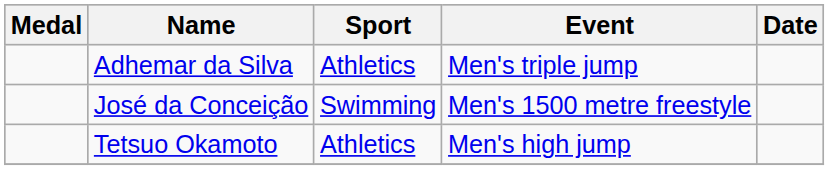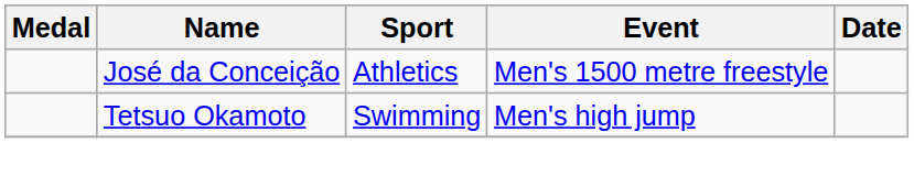- row: Adhemar da Silva | Athletics | Men's triple jump
José da Conceição | Sport: Swimming -> Athletics
Tetsuo Okamoto | Sport: Athletics -> Swimming
